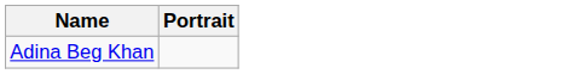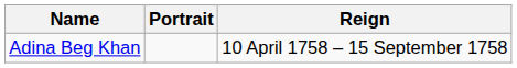+ column: Reign | 10 April 1758 – 15 September 1758
